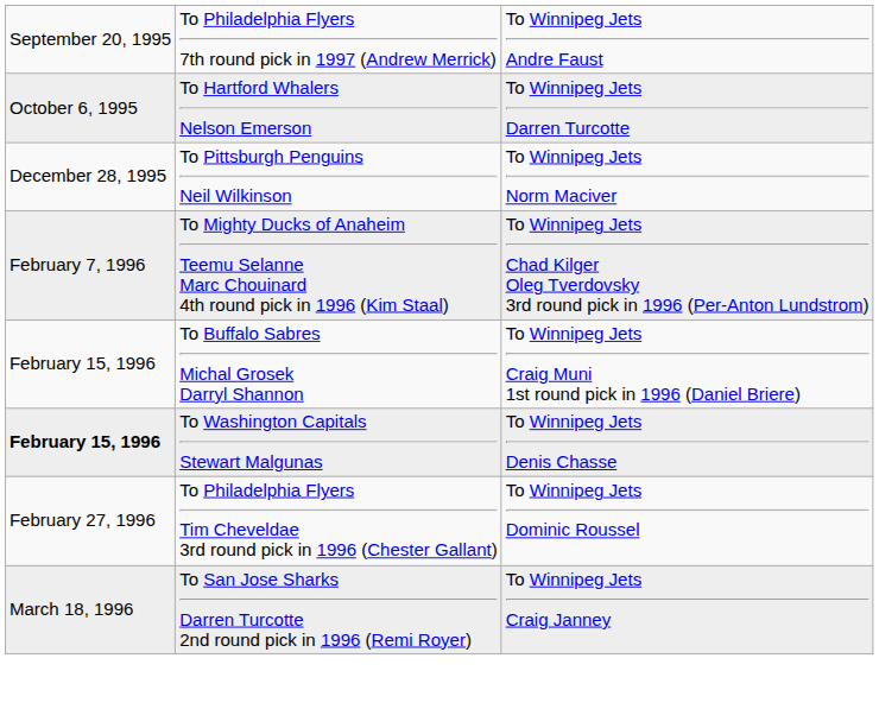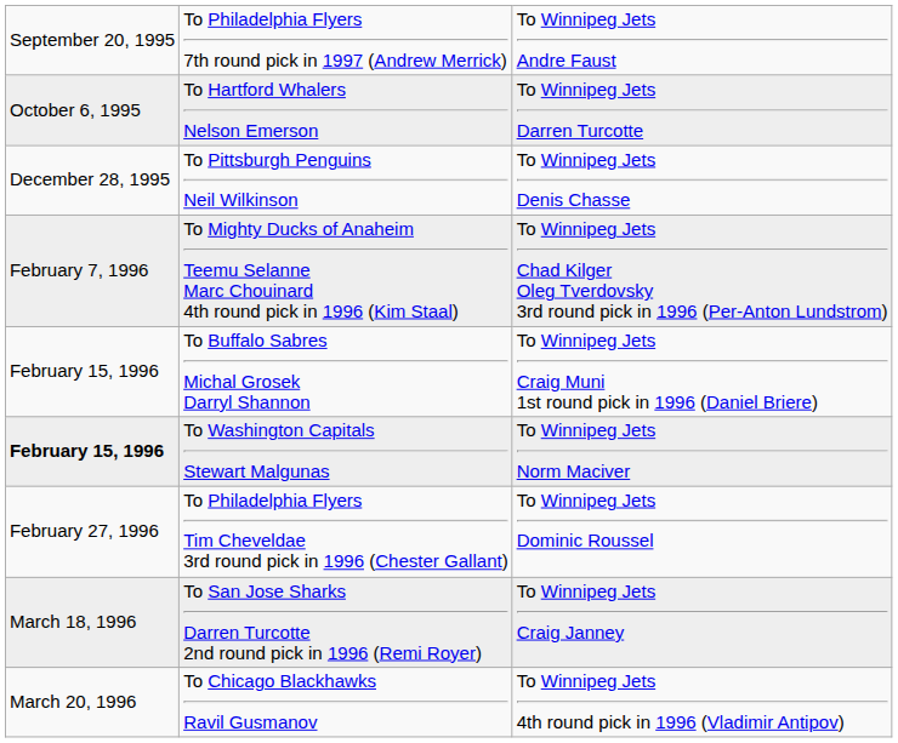To Pittsburgh Penguins Neil Wilkinson | column 3: To Winnipeg Jets Norm Maciver -> To Winnipeg Jets Denis Chasse
To Washington Capitals Stewart Malgunas | column 3: To Winnipeg Jets Denis Chasse -> To Winnipeg Jets Norm Maciver
+ row: March 20, 1996 | To Chicago Blackhawks Ravil Gusmanov | To Winnipeg Jets 4th round pick in 1996 (Vladimir Antipov)
